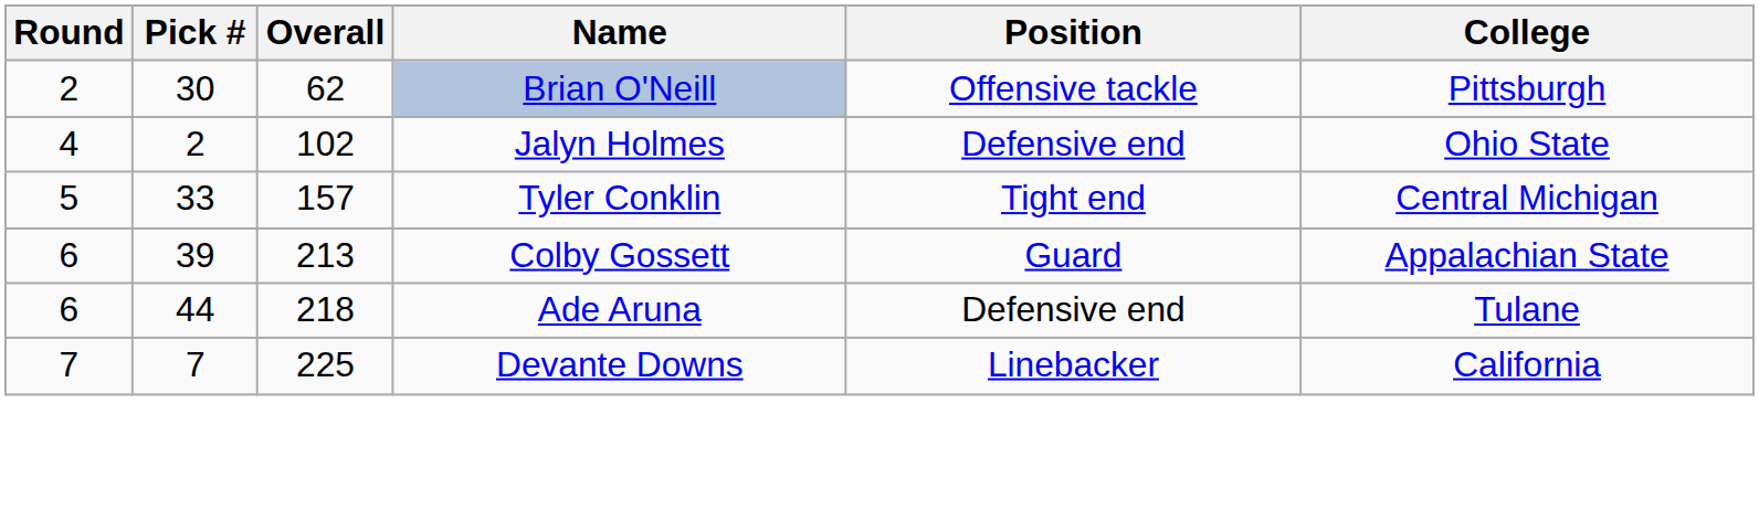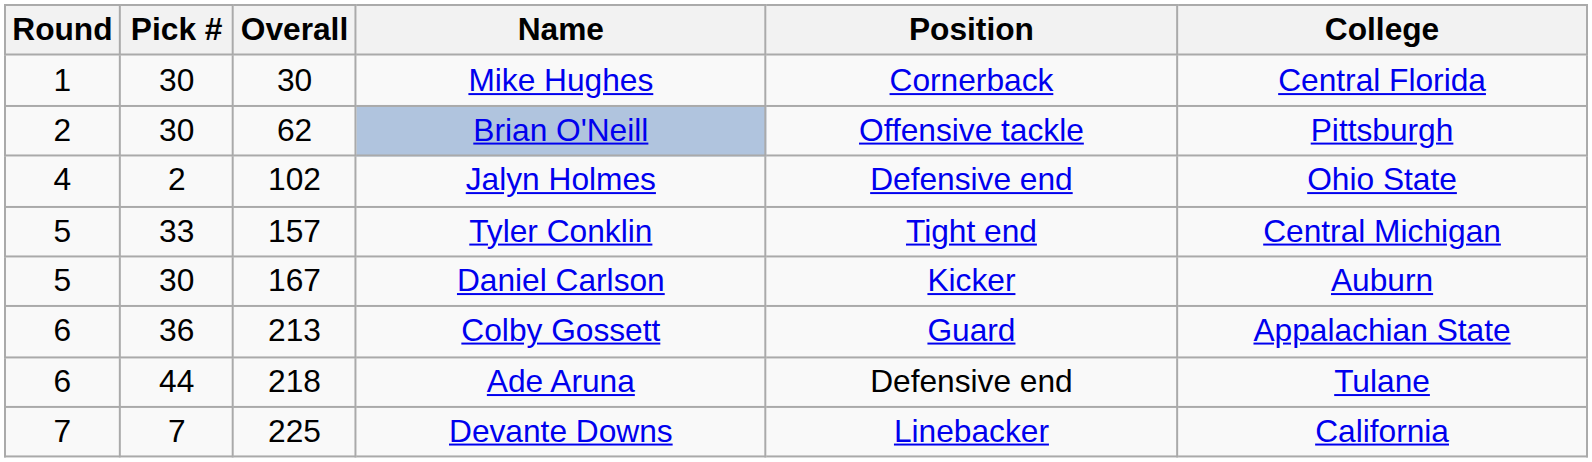+ row: 1 | 30 | 30 | Mike Hughes | Cornerback | Central Florida
+ row: 5 | 30 | 167 | Daniel Carlson | Kicker | Auburn
Colby Gossett | Pick #: 39 -> 36
